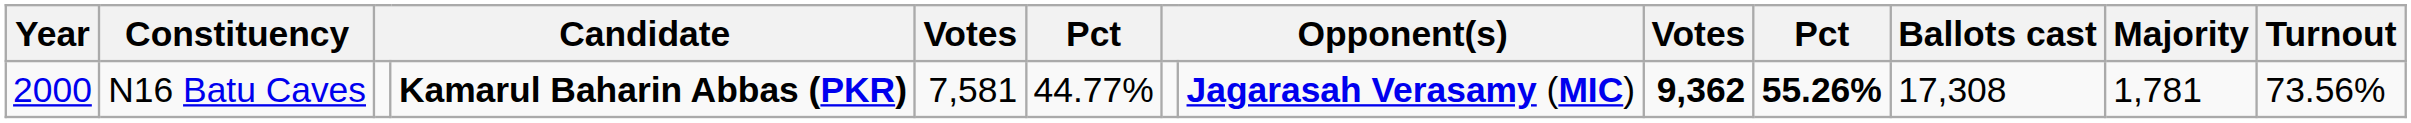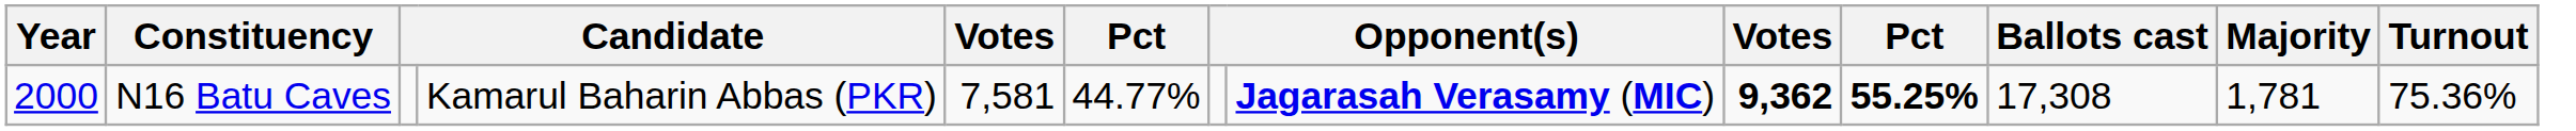N16 Batu Caves | column 4: bold -> normal
N16 Batu Caves | column 10: 55.26% -> 55.25%
N16 Batu Caves | Turnout: 73.56% -> 75.36%
